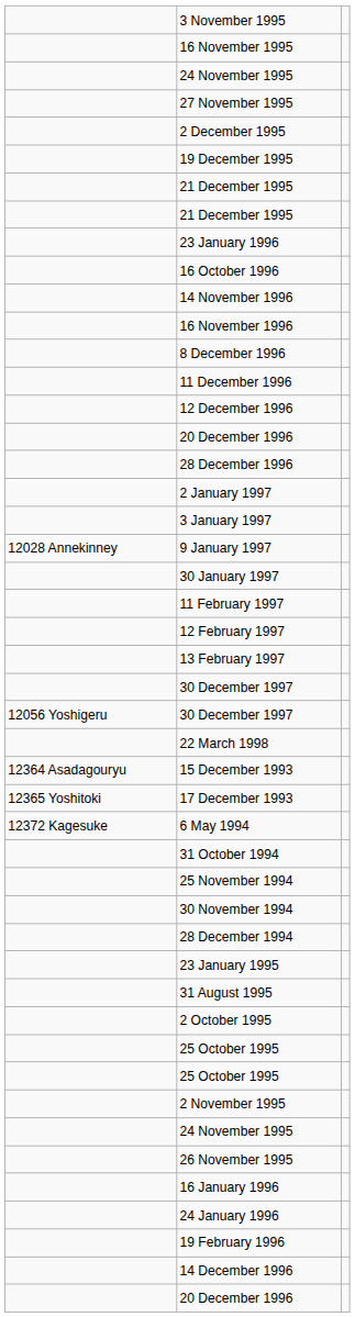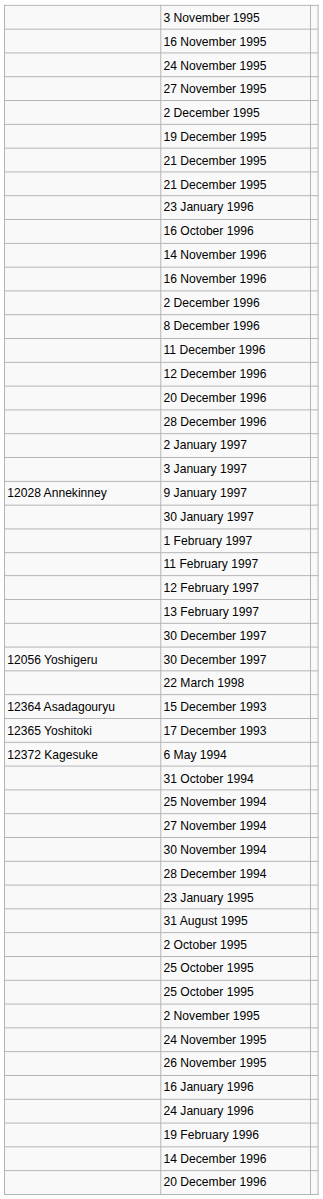+ row: 2 December 1996
+ row: 1 February 1997
+ row: 27 November 1994
